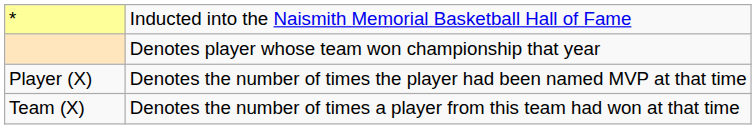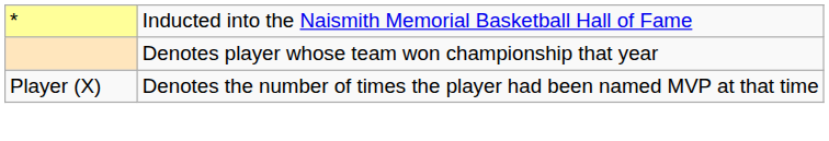- row: Team (X) | Denotes the number of times a player from this team had won at that time
